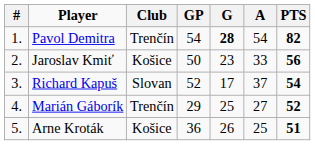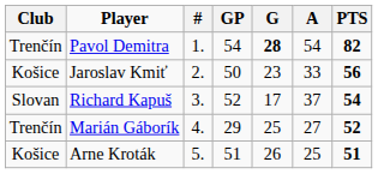columns swapped: # <-> Club
Arne Kroták | GP: 36 -> 51
